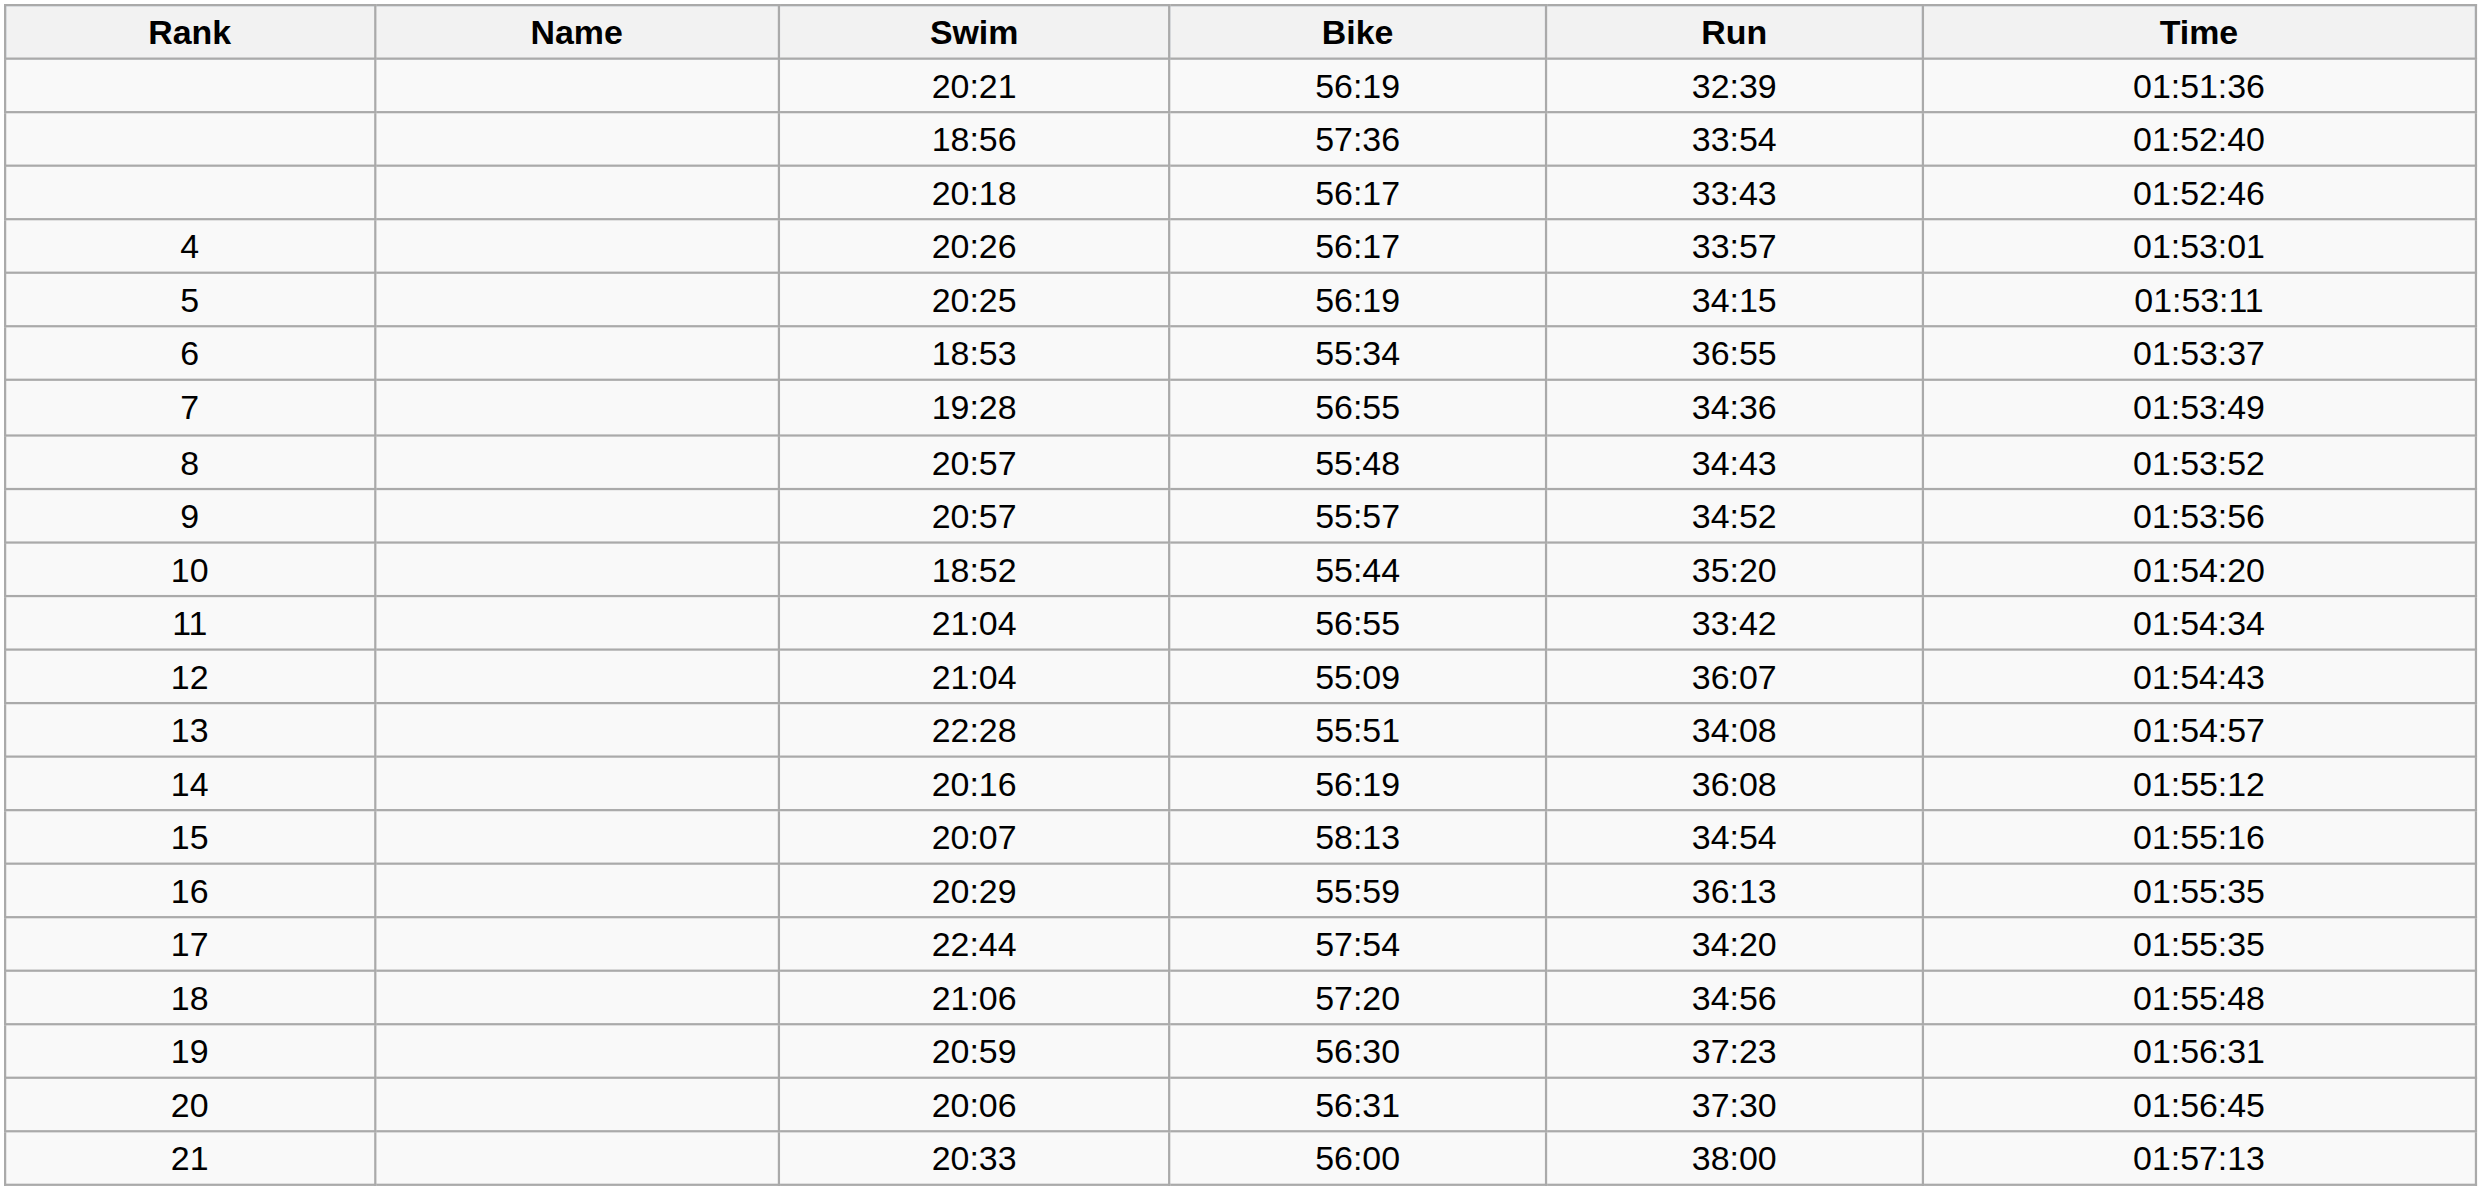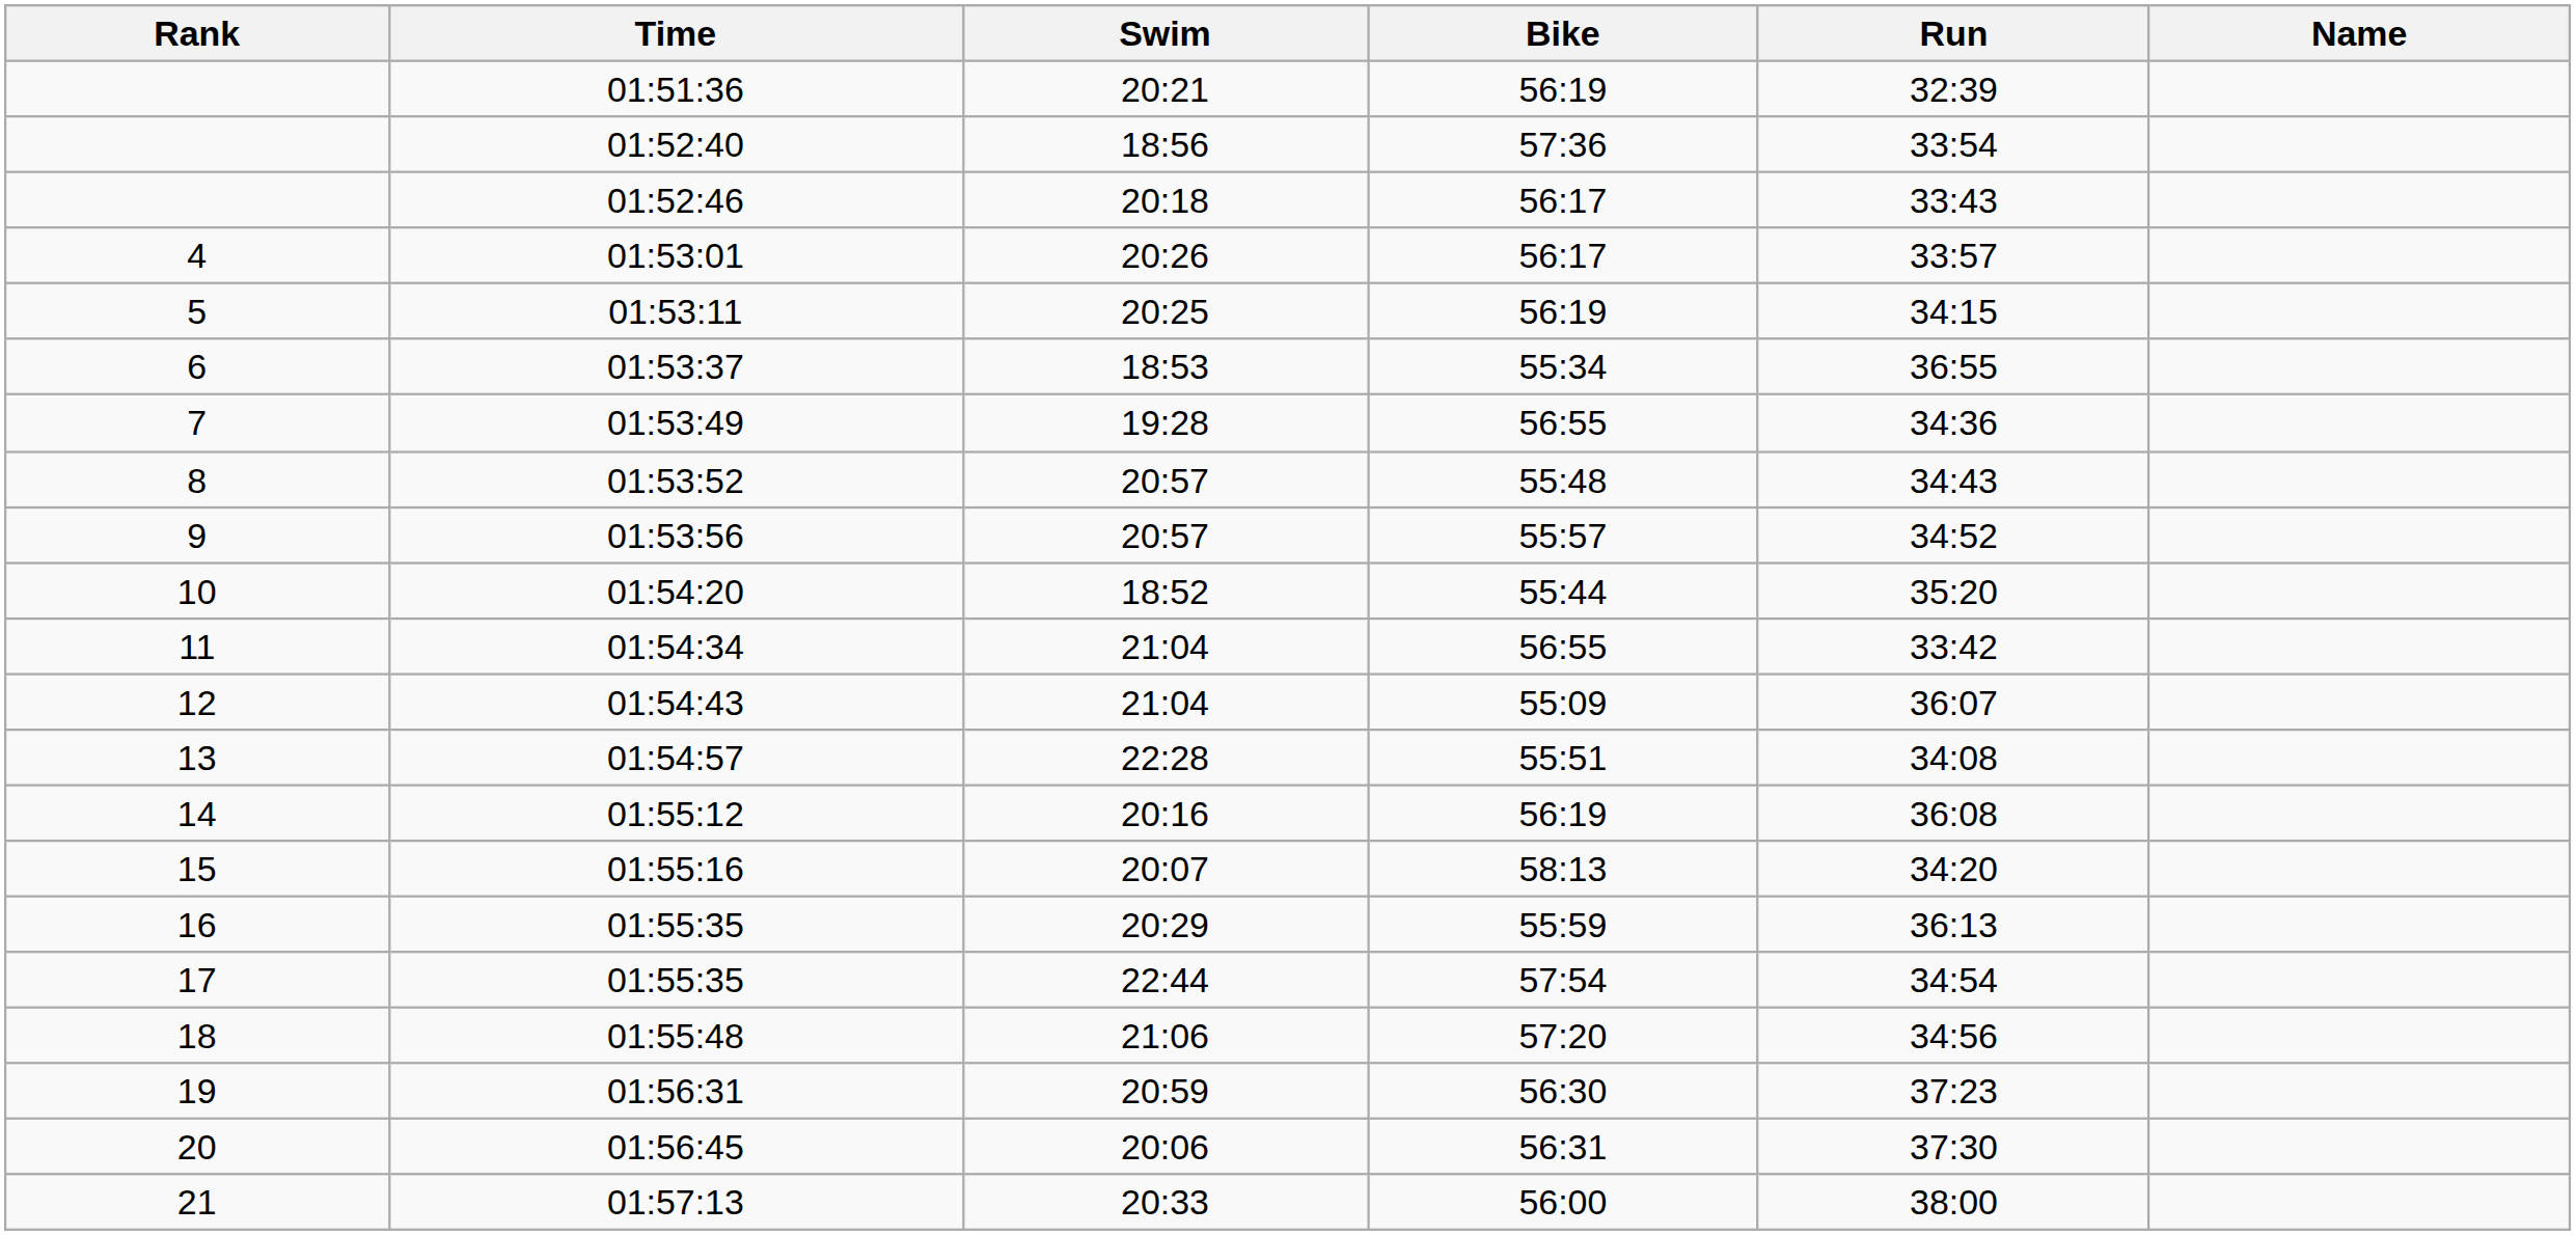columns swapped: Name <-> Time
15 | Run: 34:54 -> 34:20
17 | Run: 34:20 -> 34:54
